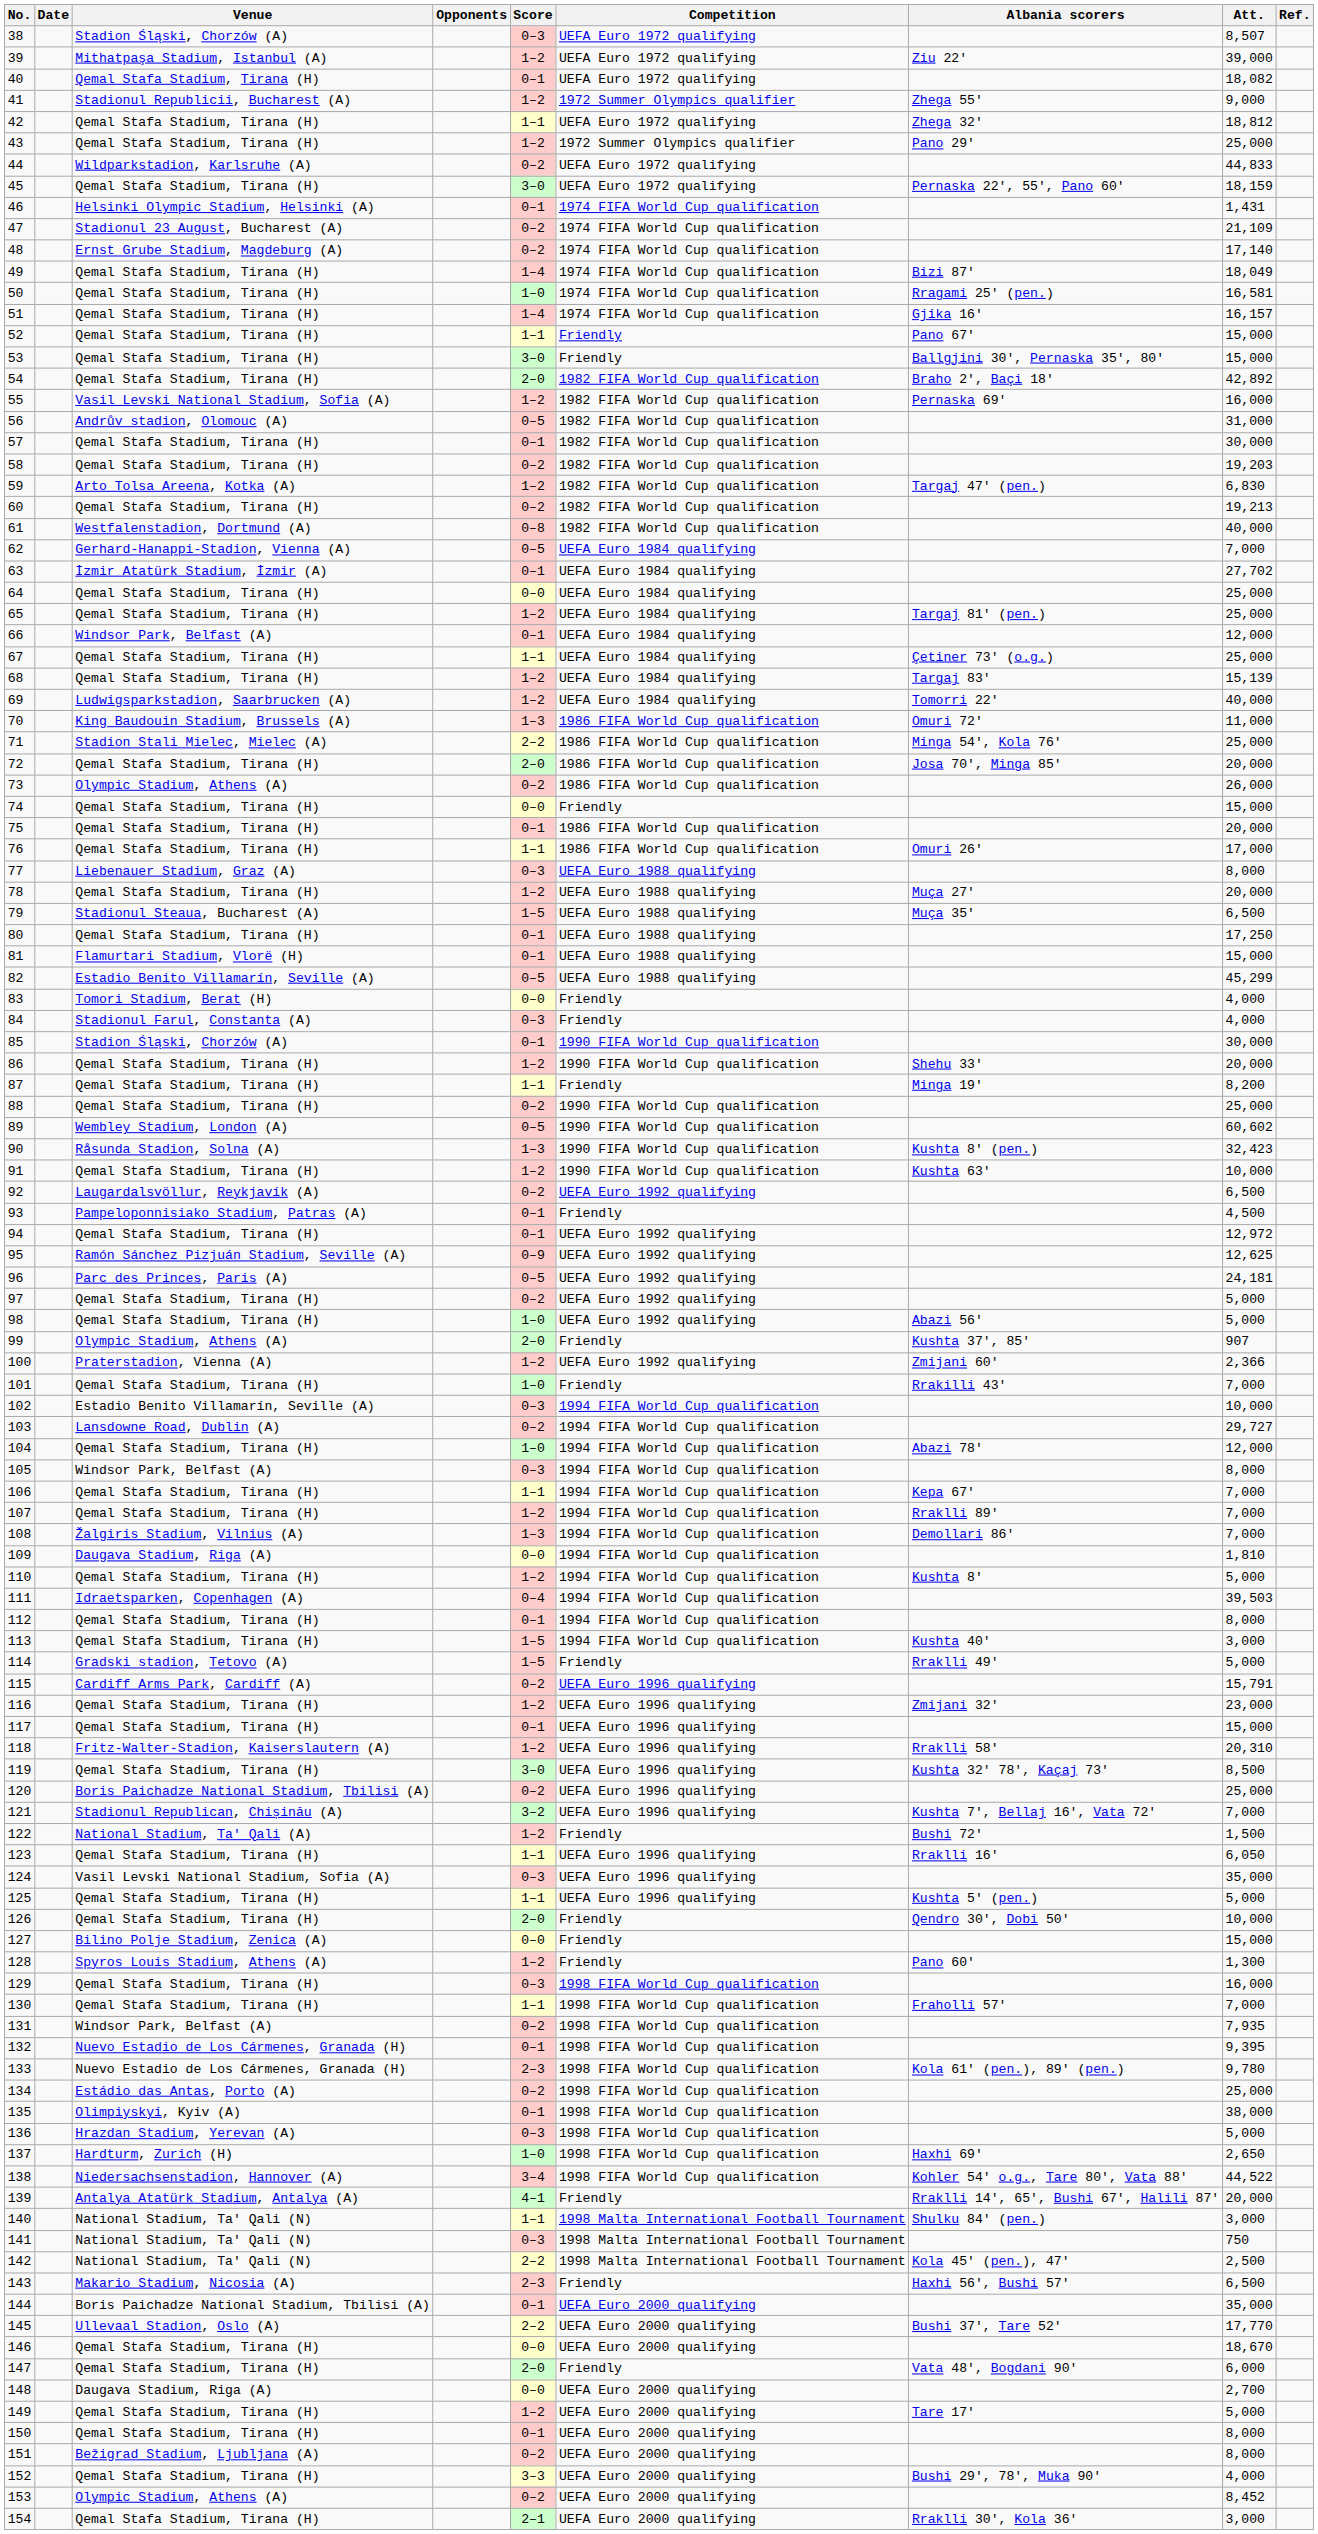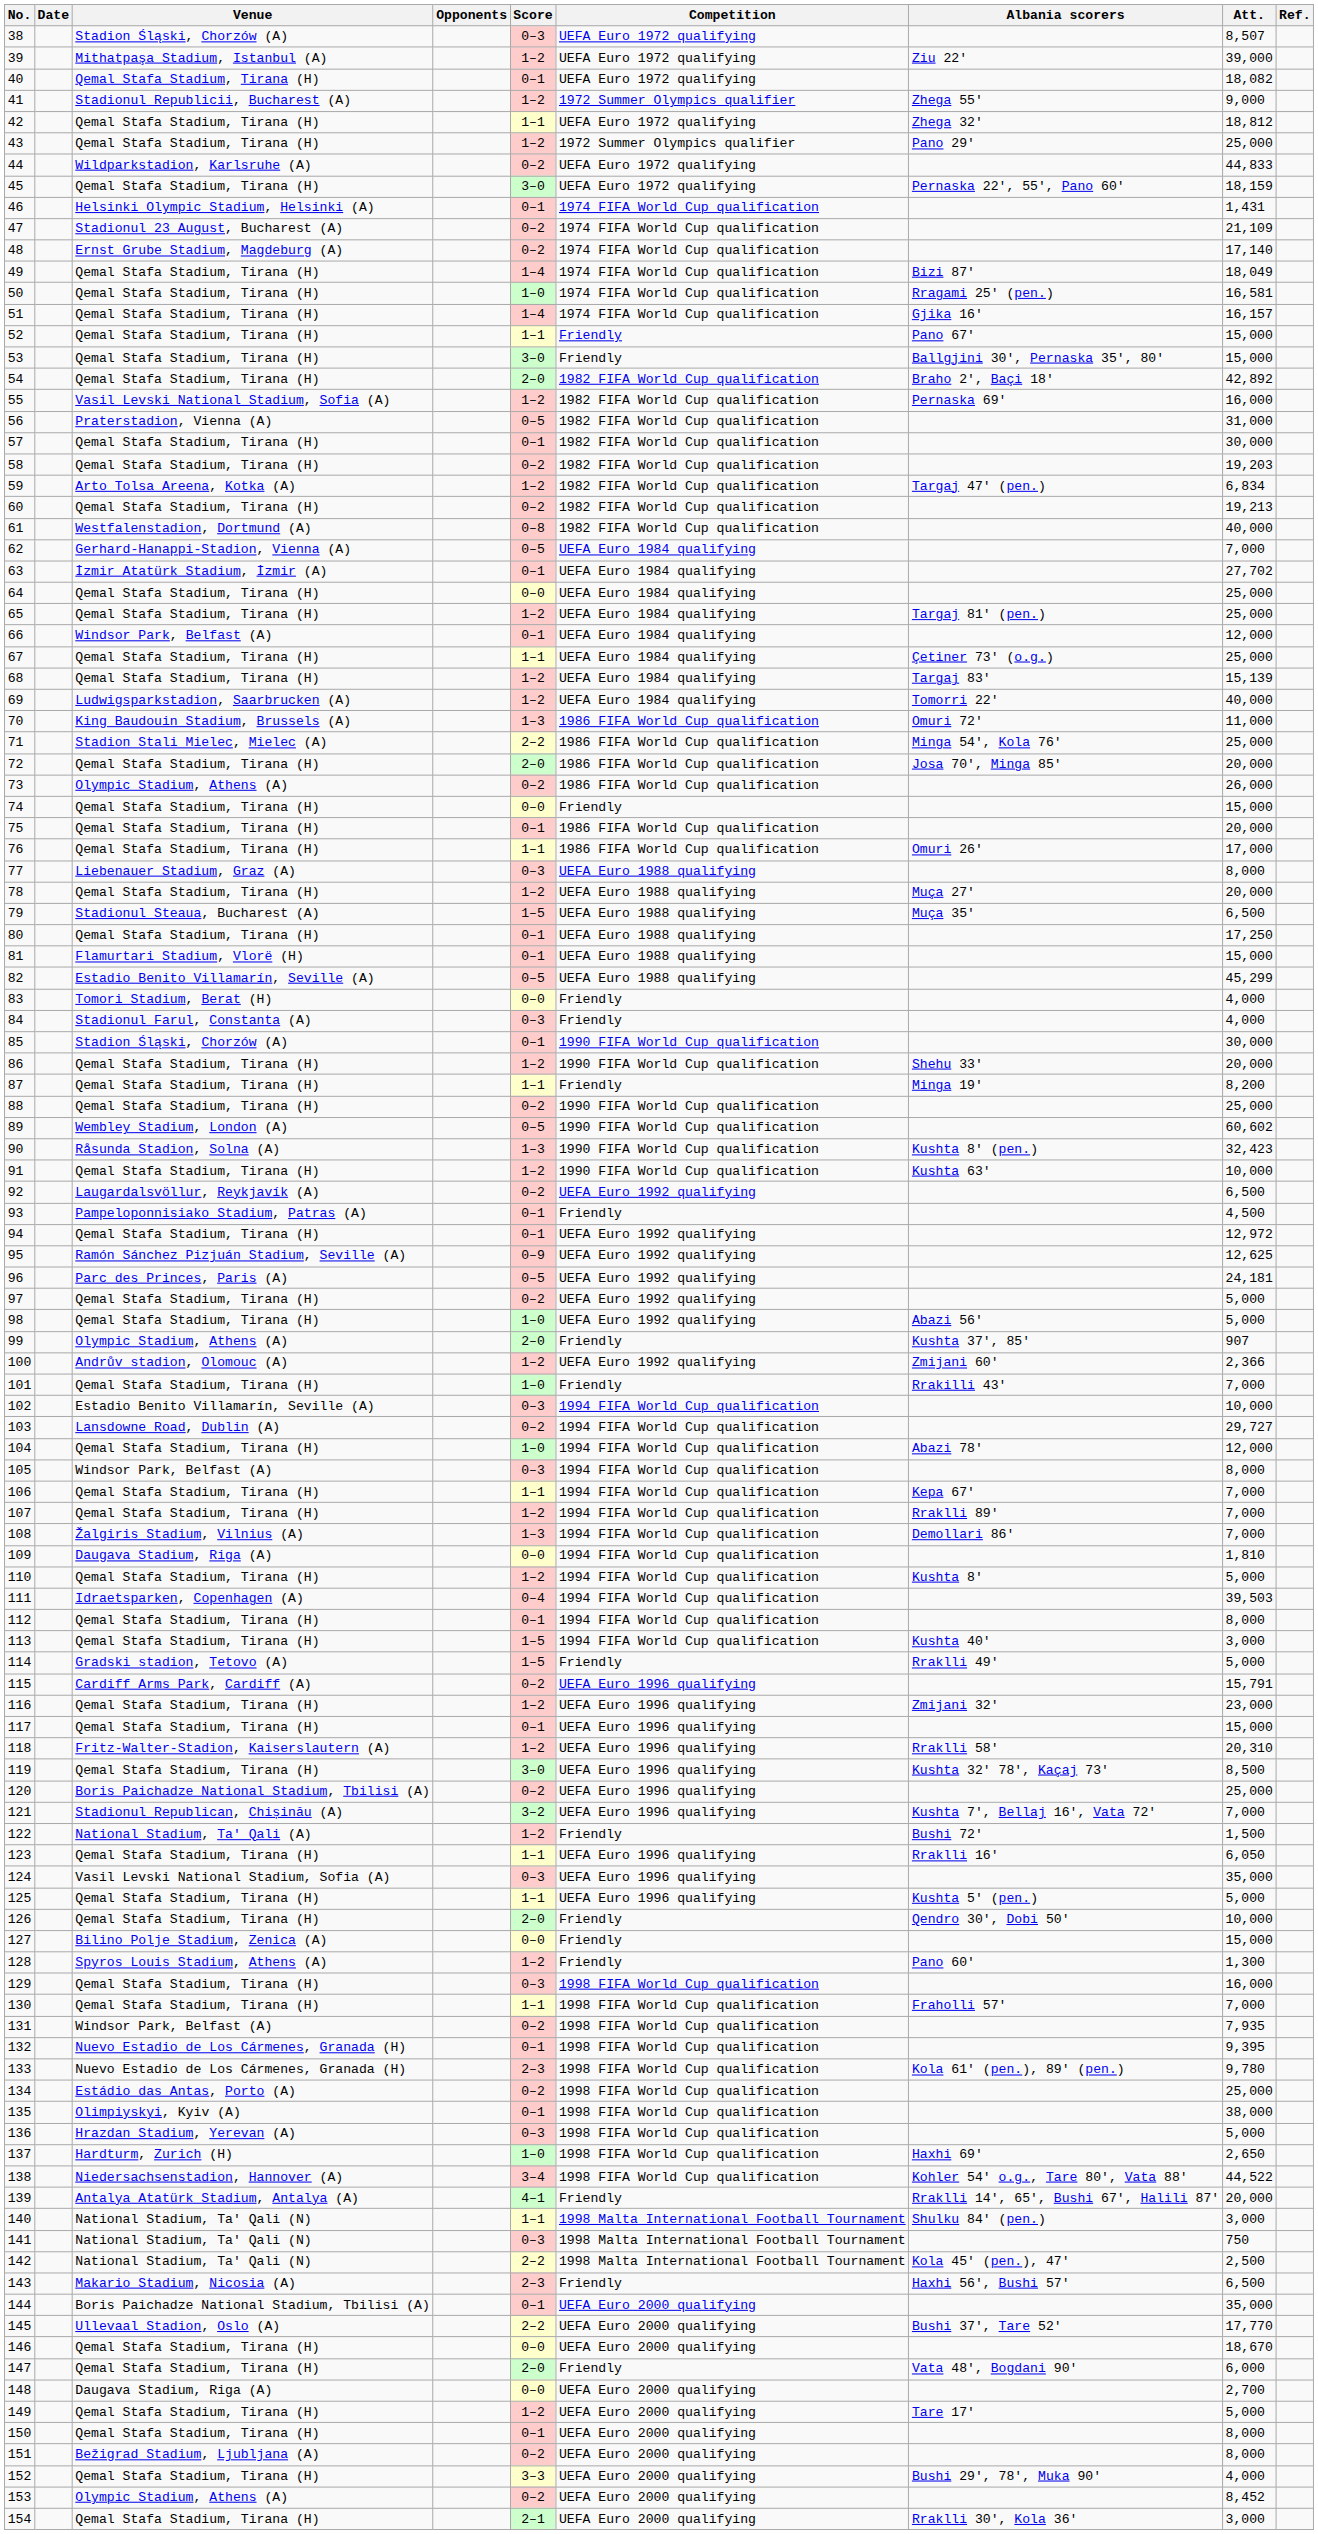56 | Venue: Andrův stadion, Olomouc (A) -> Praterstadion, Vienna (A)
59 | Att.: 6,830 -> 6,834
100 | Venue: Praterstadion, Vienna (A) -> Andrův stadion, Olomouc (A)
